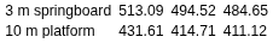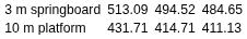10 m platform | column 3: 431.61 -> 431.71
10 m platform | column 7: 411.12 -> 411.13
